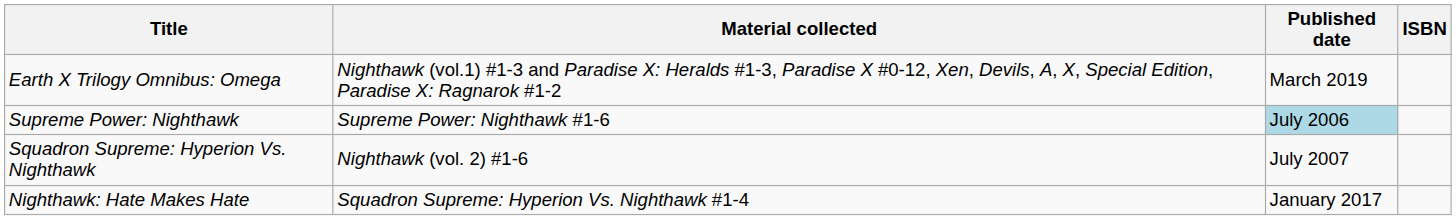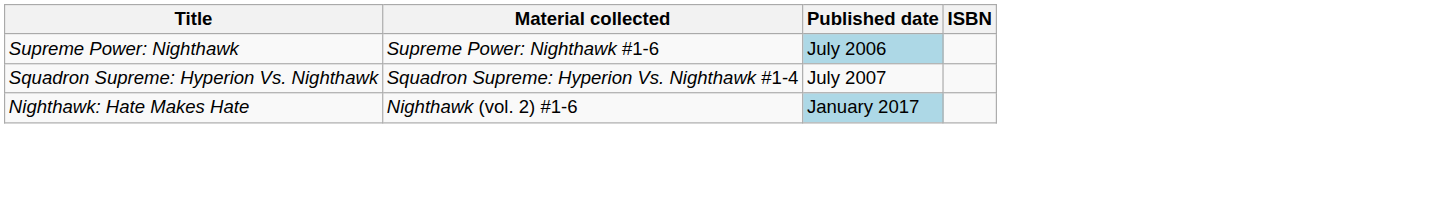- row: Earth X Trilogy Omnibus: Omega | Nighthawk (vol.1) #1-3 and Paradise X: Heralds #1-3, Paradise X #0-12, Xen, Devils, A, X, Special Edition, Paradise X: Ragnarok #1-2 | March 2019
Squadron Supreme: Hyperion Vs. Nighthawk | Material collected: Nighthawk (vol. 2) #1-6 -> Squadron Supreme: Hyperion Vs. Nighthawk #1-4
Nighthawk: Hate Makes Hate | Material collected: Squadron Supreme: Hyperion Vs. Nighthawk #1-4 -> Nighthawk (vol. 2) #1-6
Nighthawk: Hate Makes Hate | Published date: no background -> lightblue background
